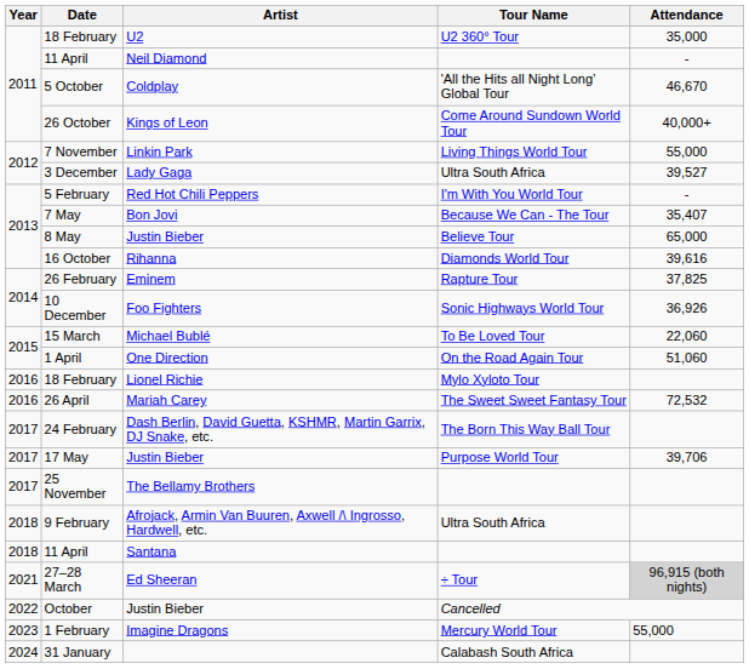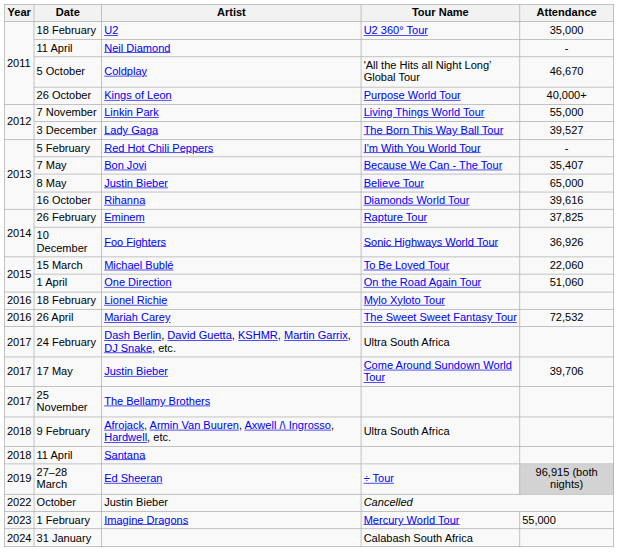26 October | Tour Name: Come Around Sundown World Tour -> Purpose World Tour
3 December | Tour Name: Ultra South Africa -> The Born This Way Ball Tour
24 February | Tour Name: The Born This Way Ball Tour -> Ultra South Africa
17 May | Tour Name: Purpose World Tour -> Come Around Sundown World Tour
27–28 March | Year: 2021 -> 2019
